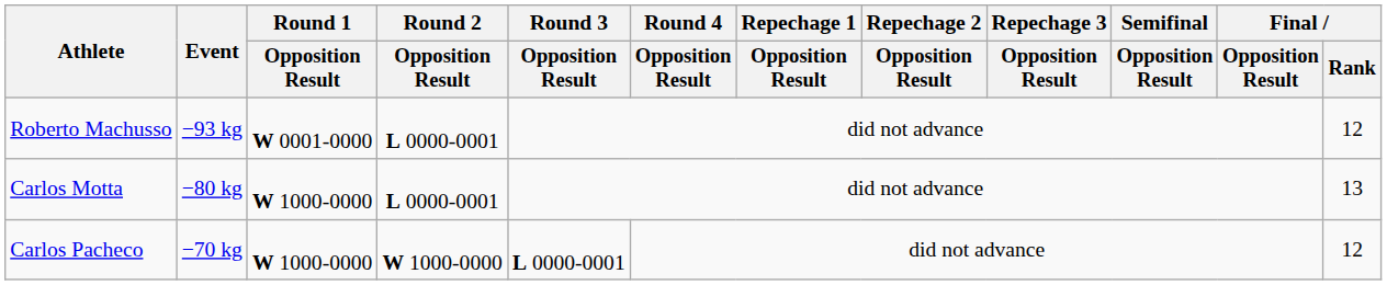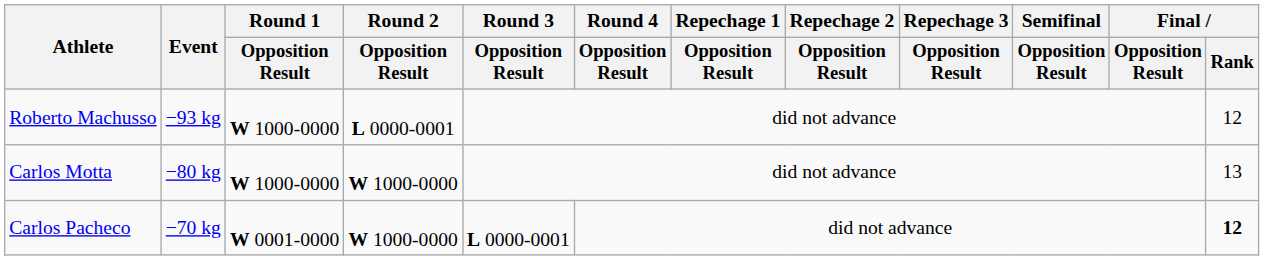Roberto Machusso | Round 1 / Opposition Result: W 0001-0000 -> W 1000-0000
Carlos Motta | Round 2 / Opposition Result: L 0000-0001 -> W 1000-0000
Carlos Pacheco | Round 1 / Opposition Result: W 1000-0000 -> W 0001-0000
Carlos Pacheco | Final / Rank: normal -> bold
